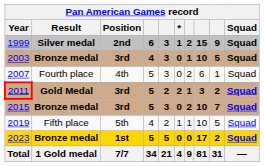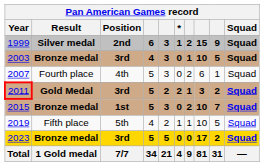2015 | Position: 3rd -> 1st
2023 | Position: 1st -> 3rd
